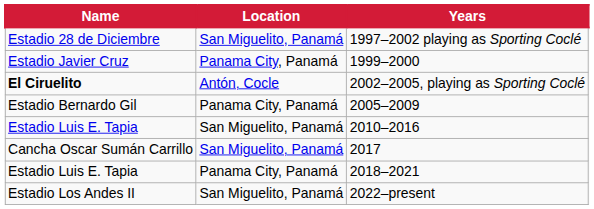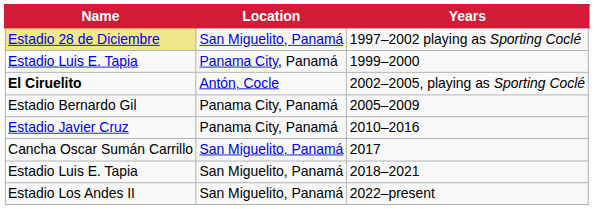1997–2002 playing as Sporting Coclé | Name: no background -> khaki background
1999–2000 | Name: Estadio Javier Cruz -> Estadio Luis E. Tapia
2010–2016 | Name: Estadio Luis E. Tapia -> Estadio Javier Cruz
2010–2016 | Location: San Miguelito, Panamá -> Panama City, Panamá
2018–2021 | Location: Panama City, Panamá -> San Miguelito, Panamá
